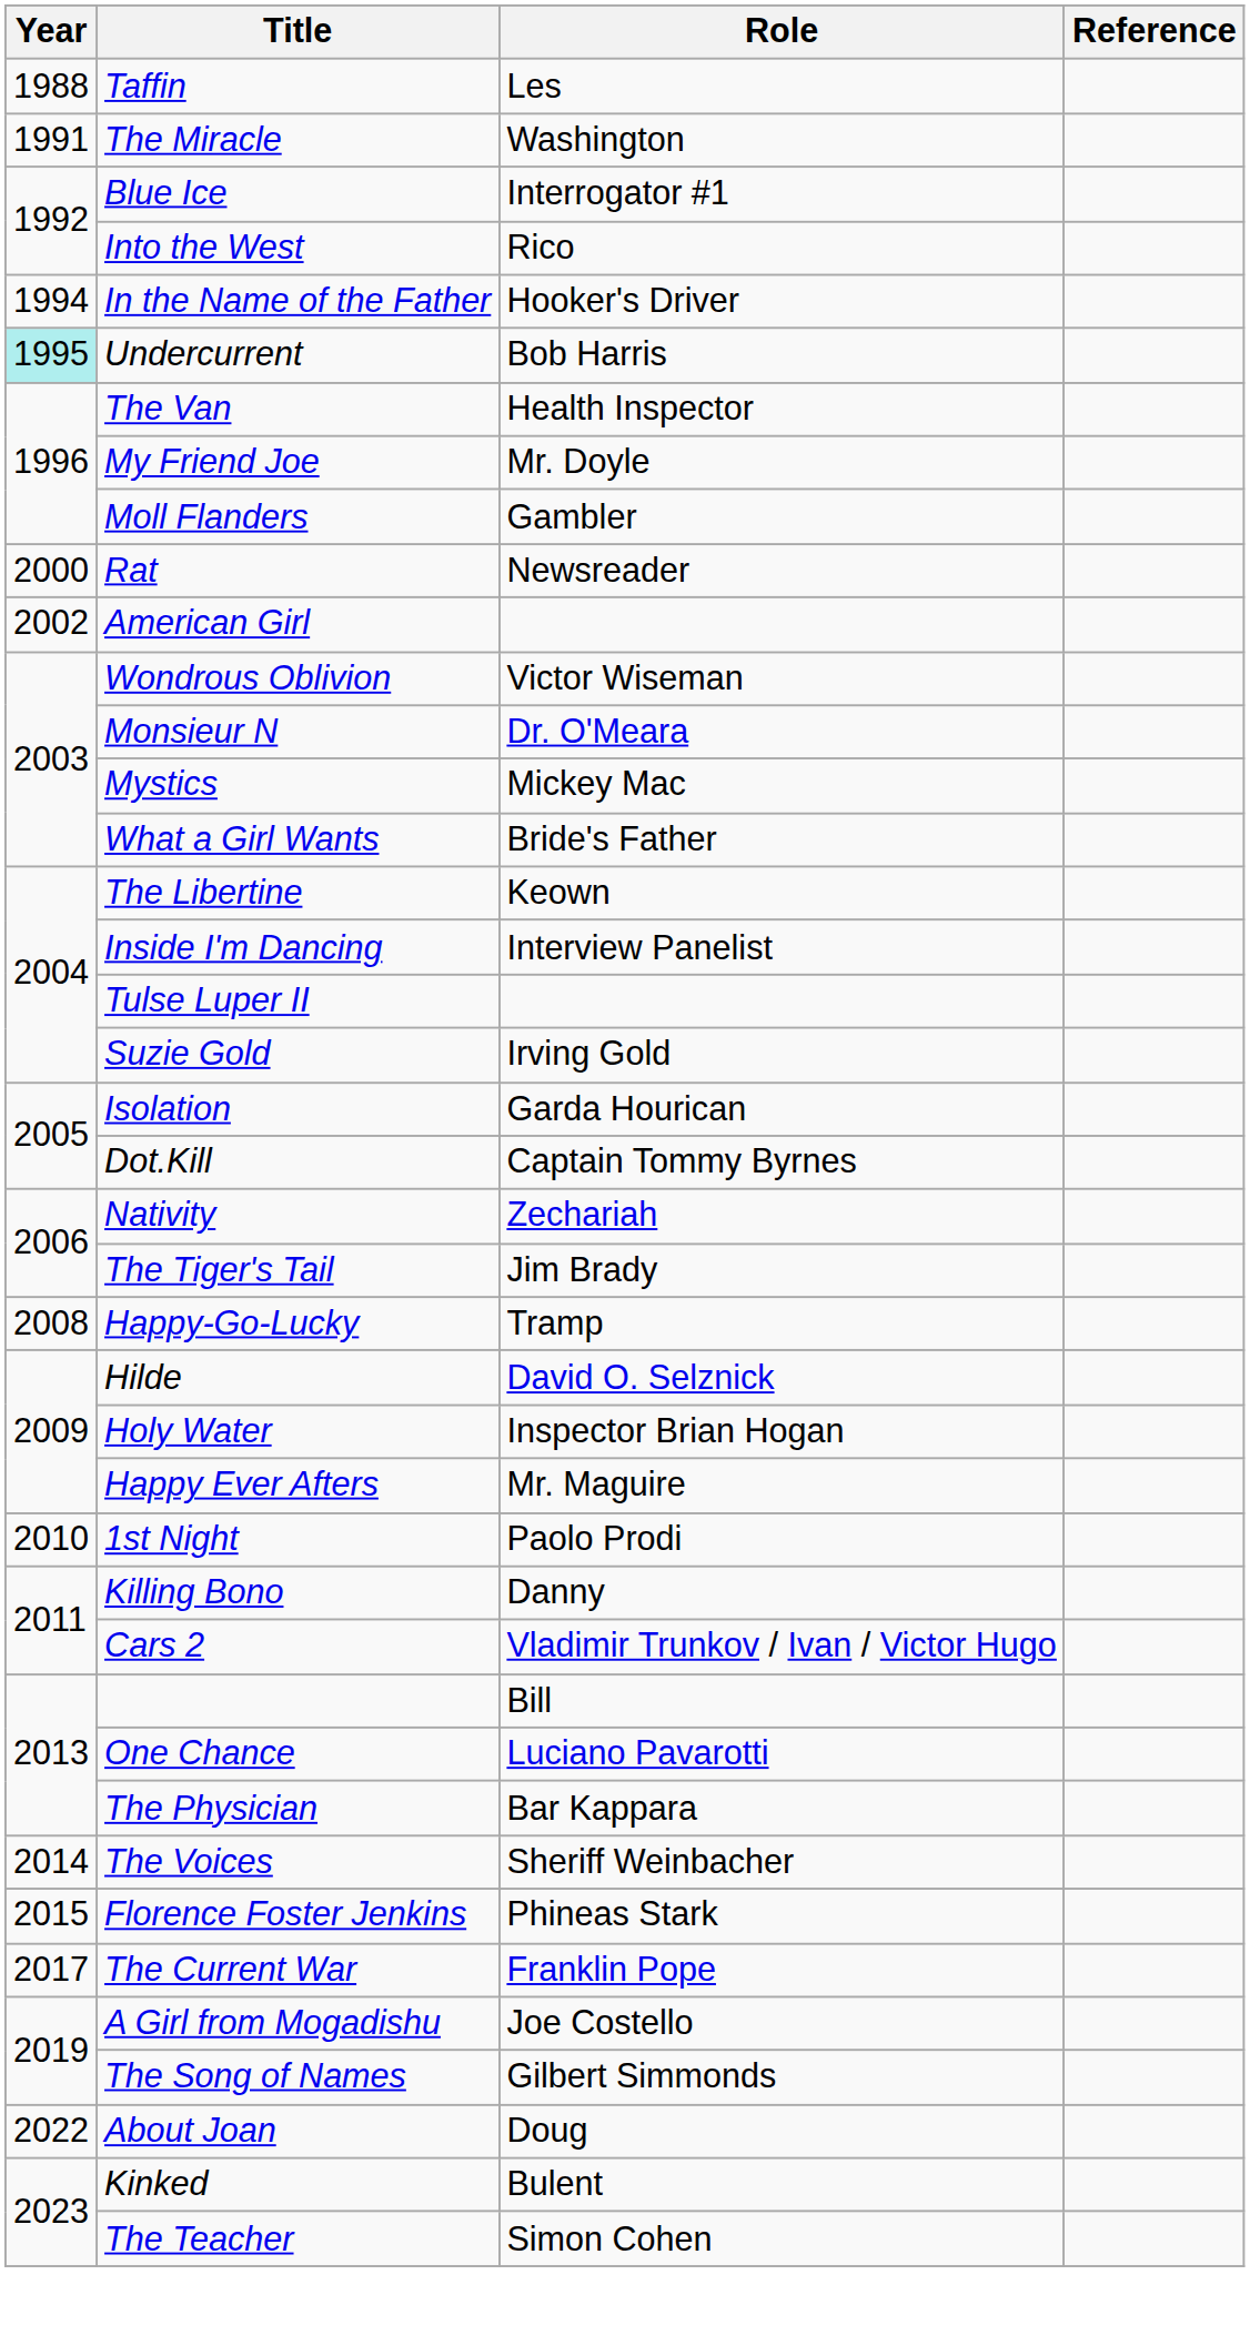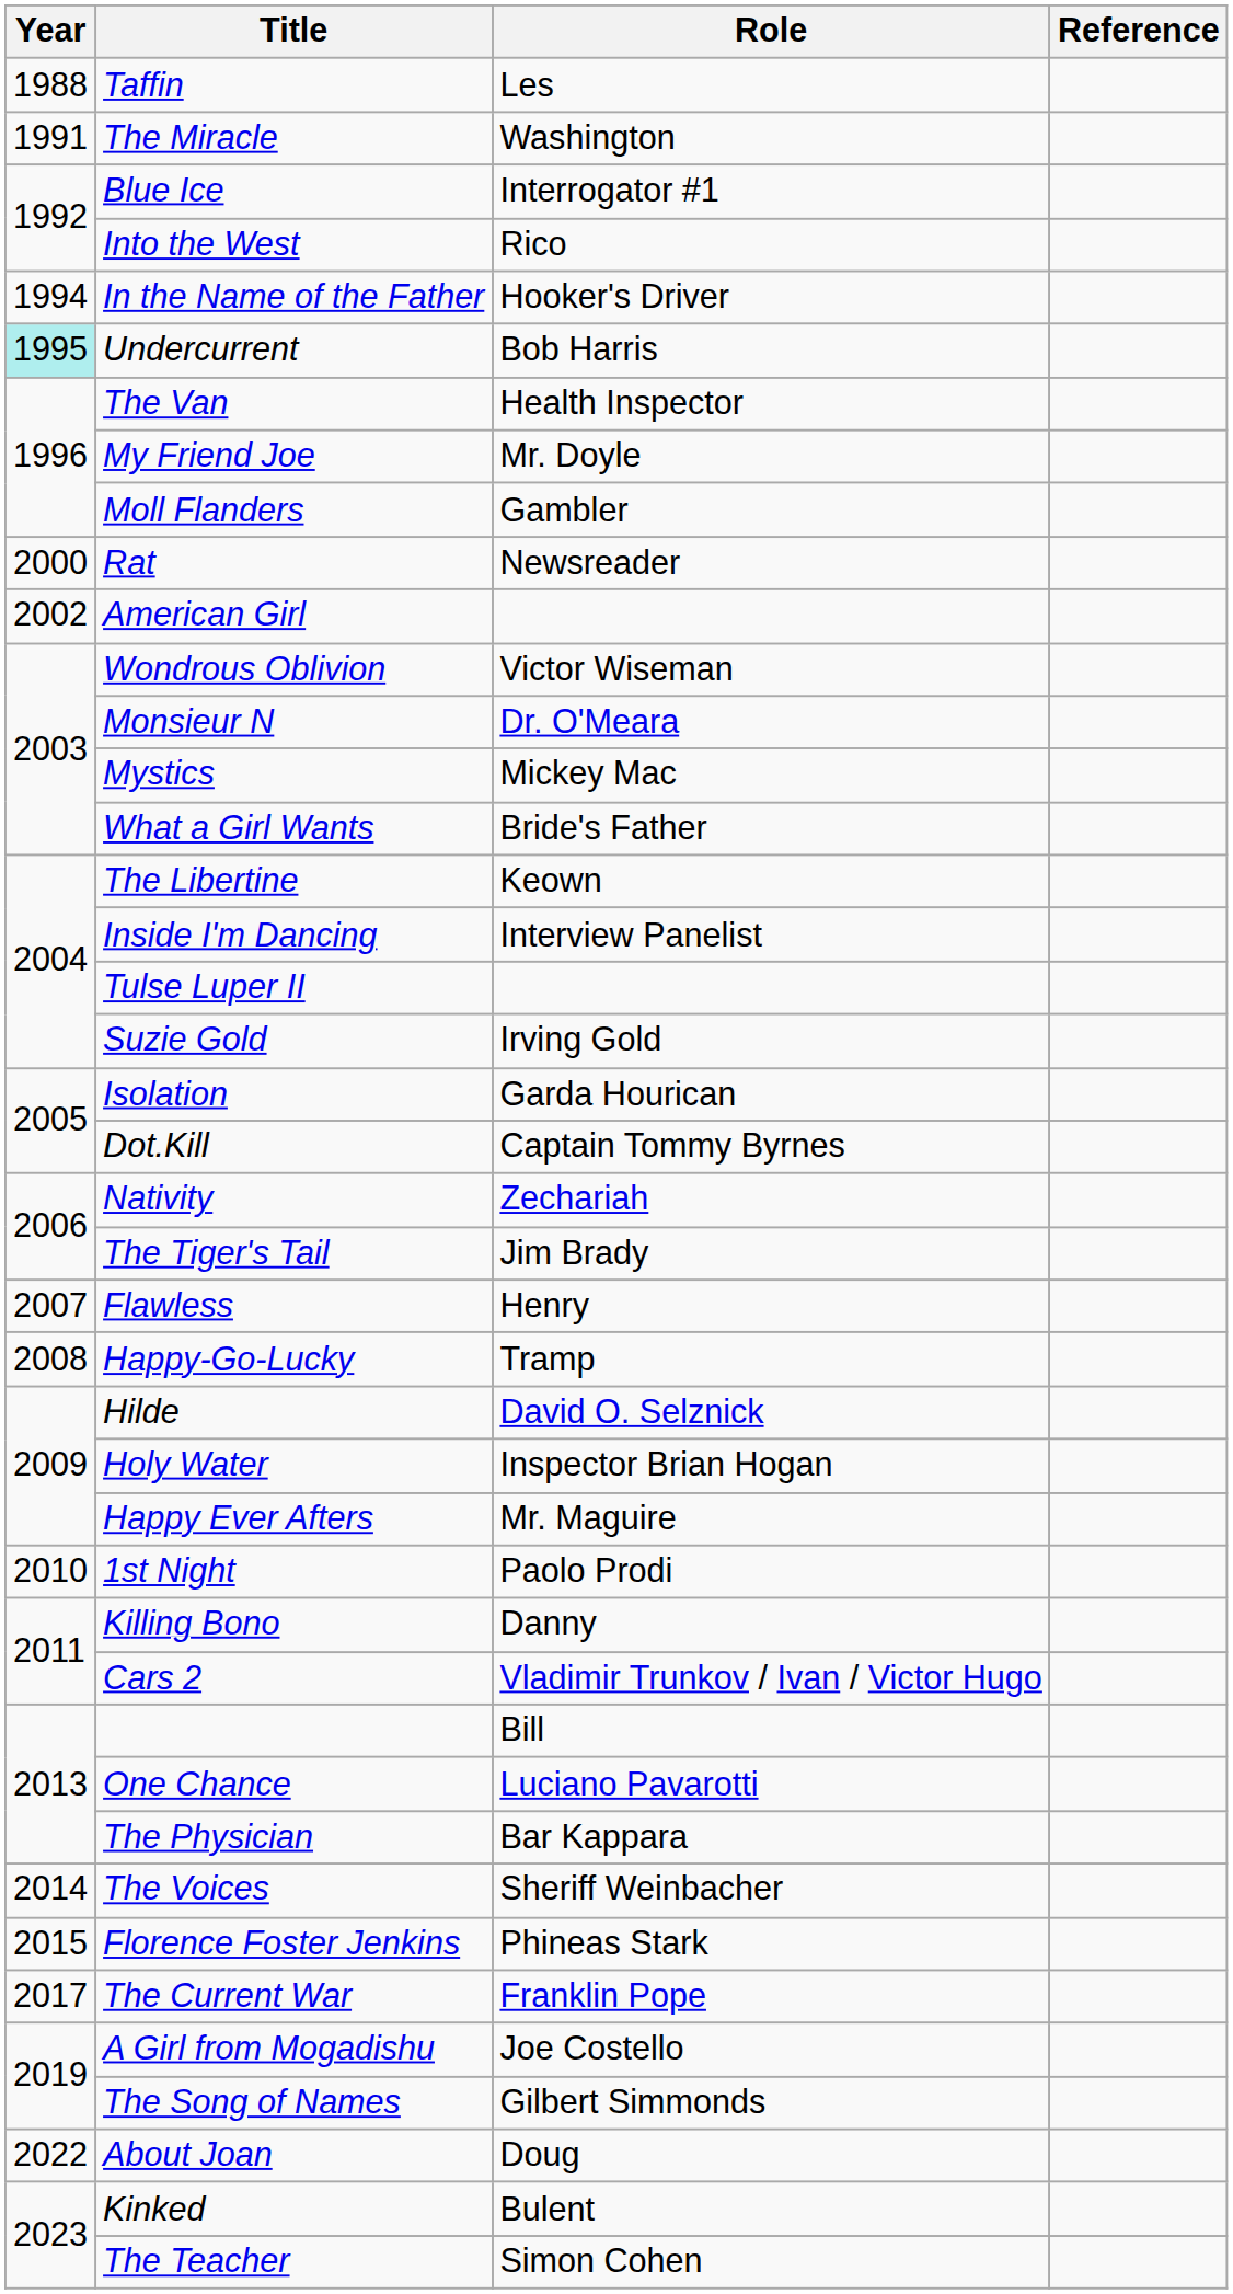+ row: 2007 | Flawless | Henry
